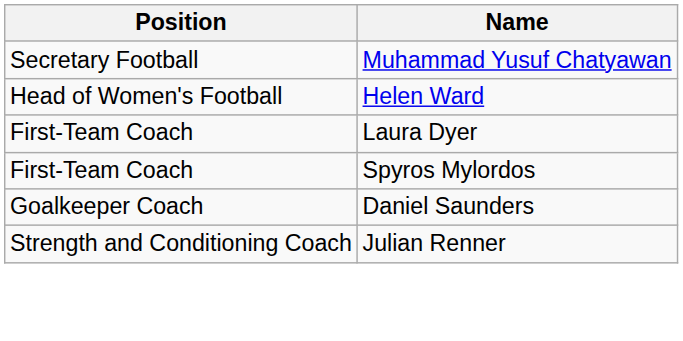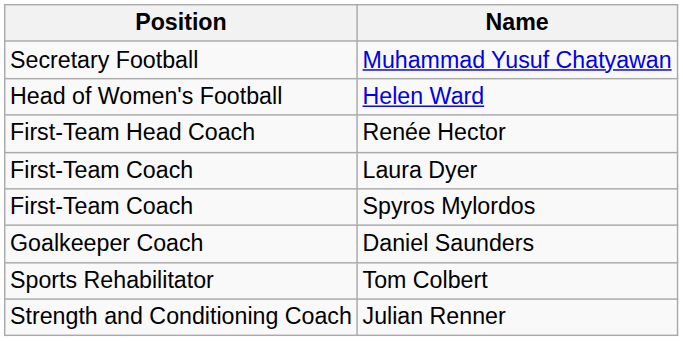+ row: First-Team Head Coach | Renée Hector
+ row: Sports Rehabilitator | Tom Colbert
